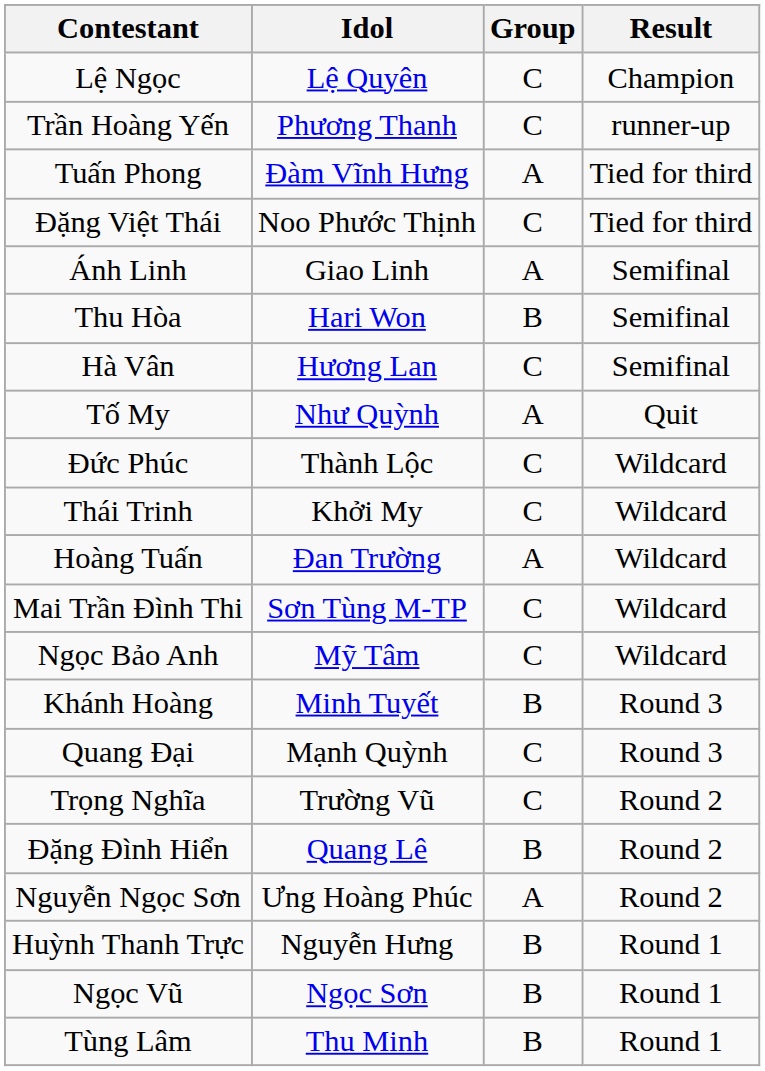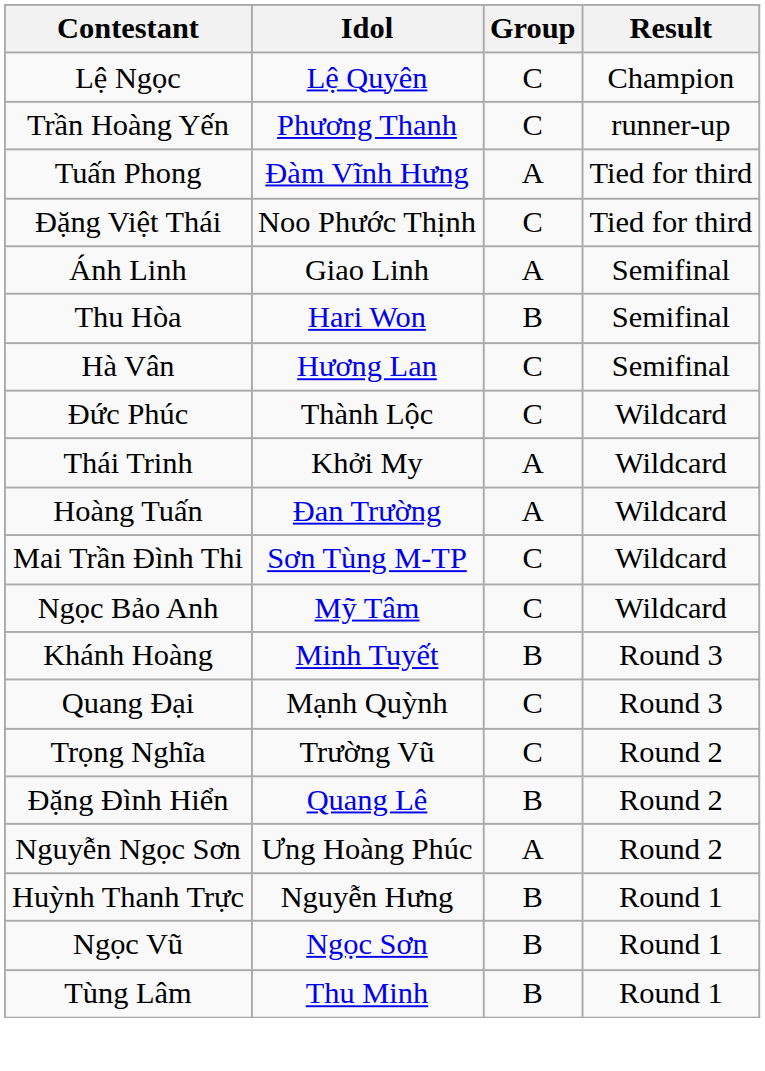- row: Tố My | Như Quỳnh | A | Quit
Thái Trinh | Group: C -> A
